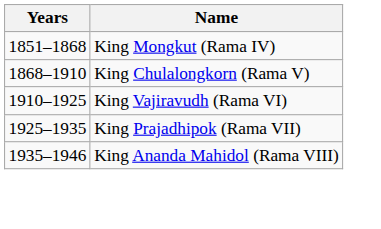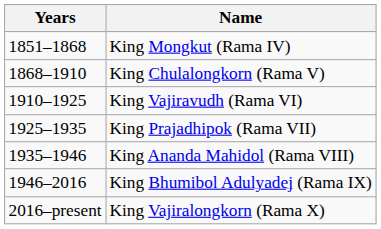+ row: 1946–2016 | King Bhumibol Adulyadej (Rama IX)
+ row: 2016–present | King Vajiralongkorn (Rama X)
